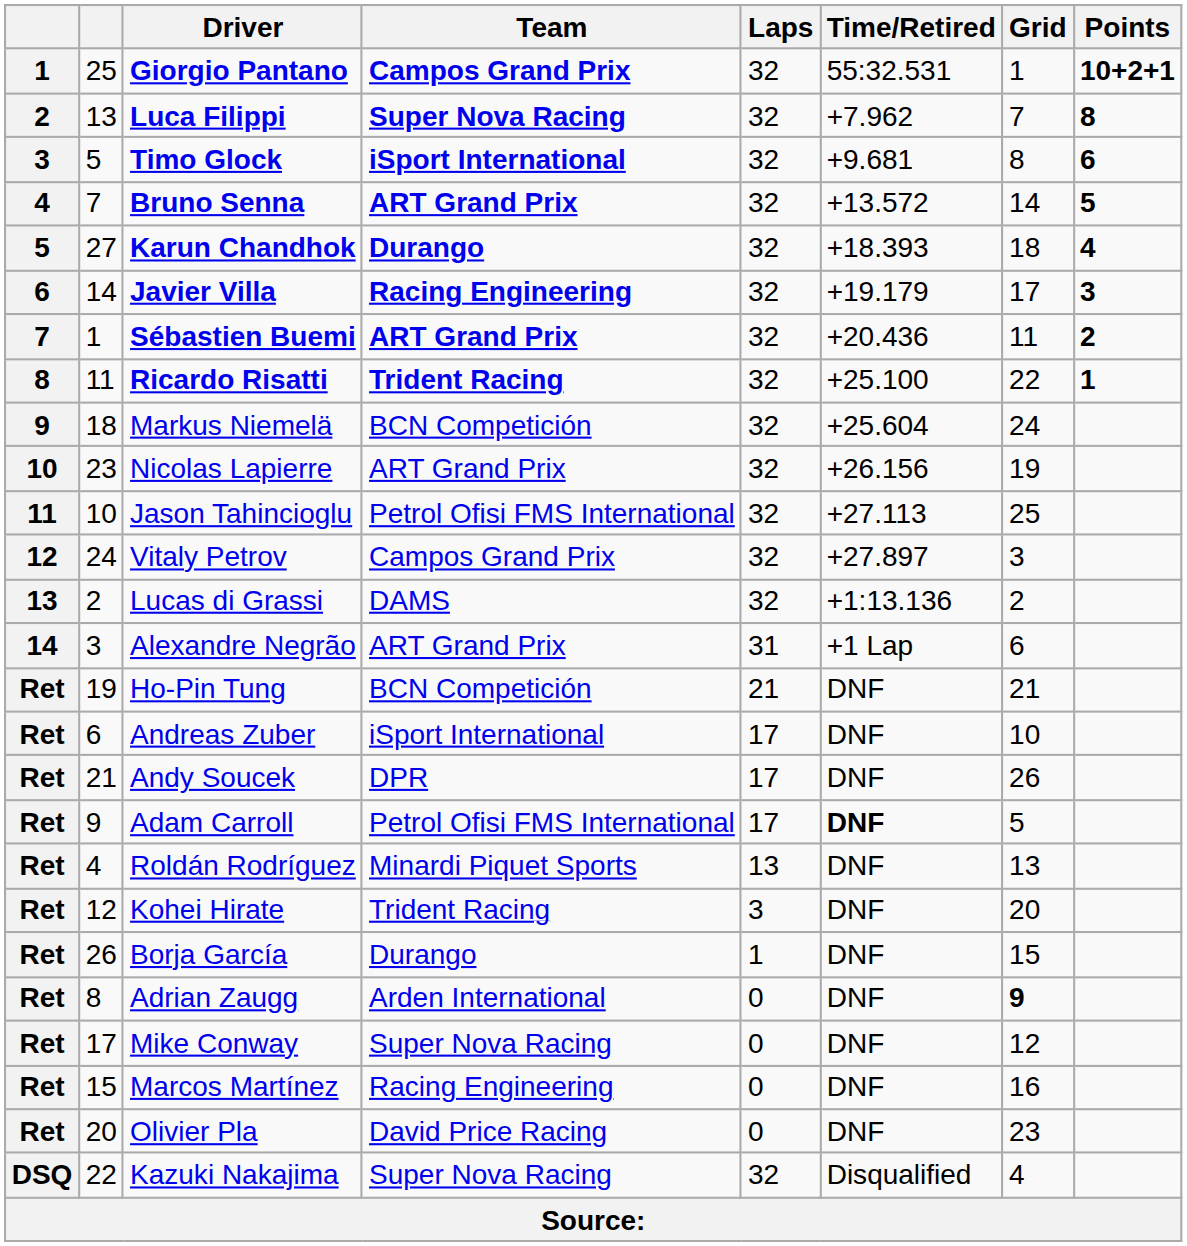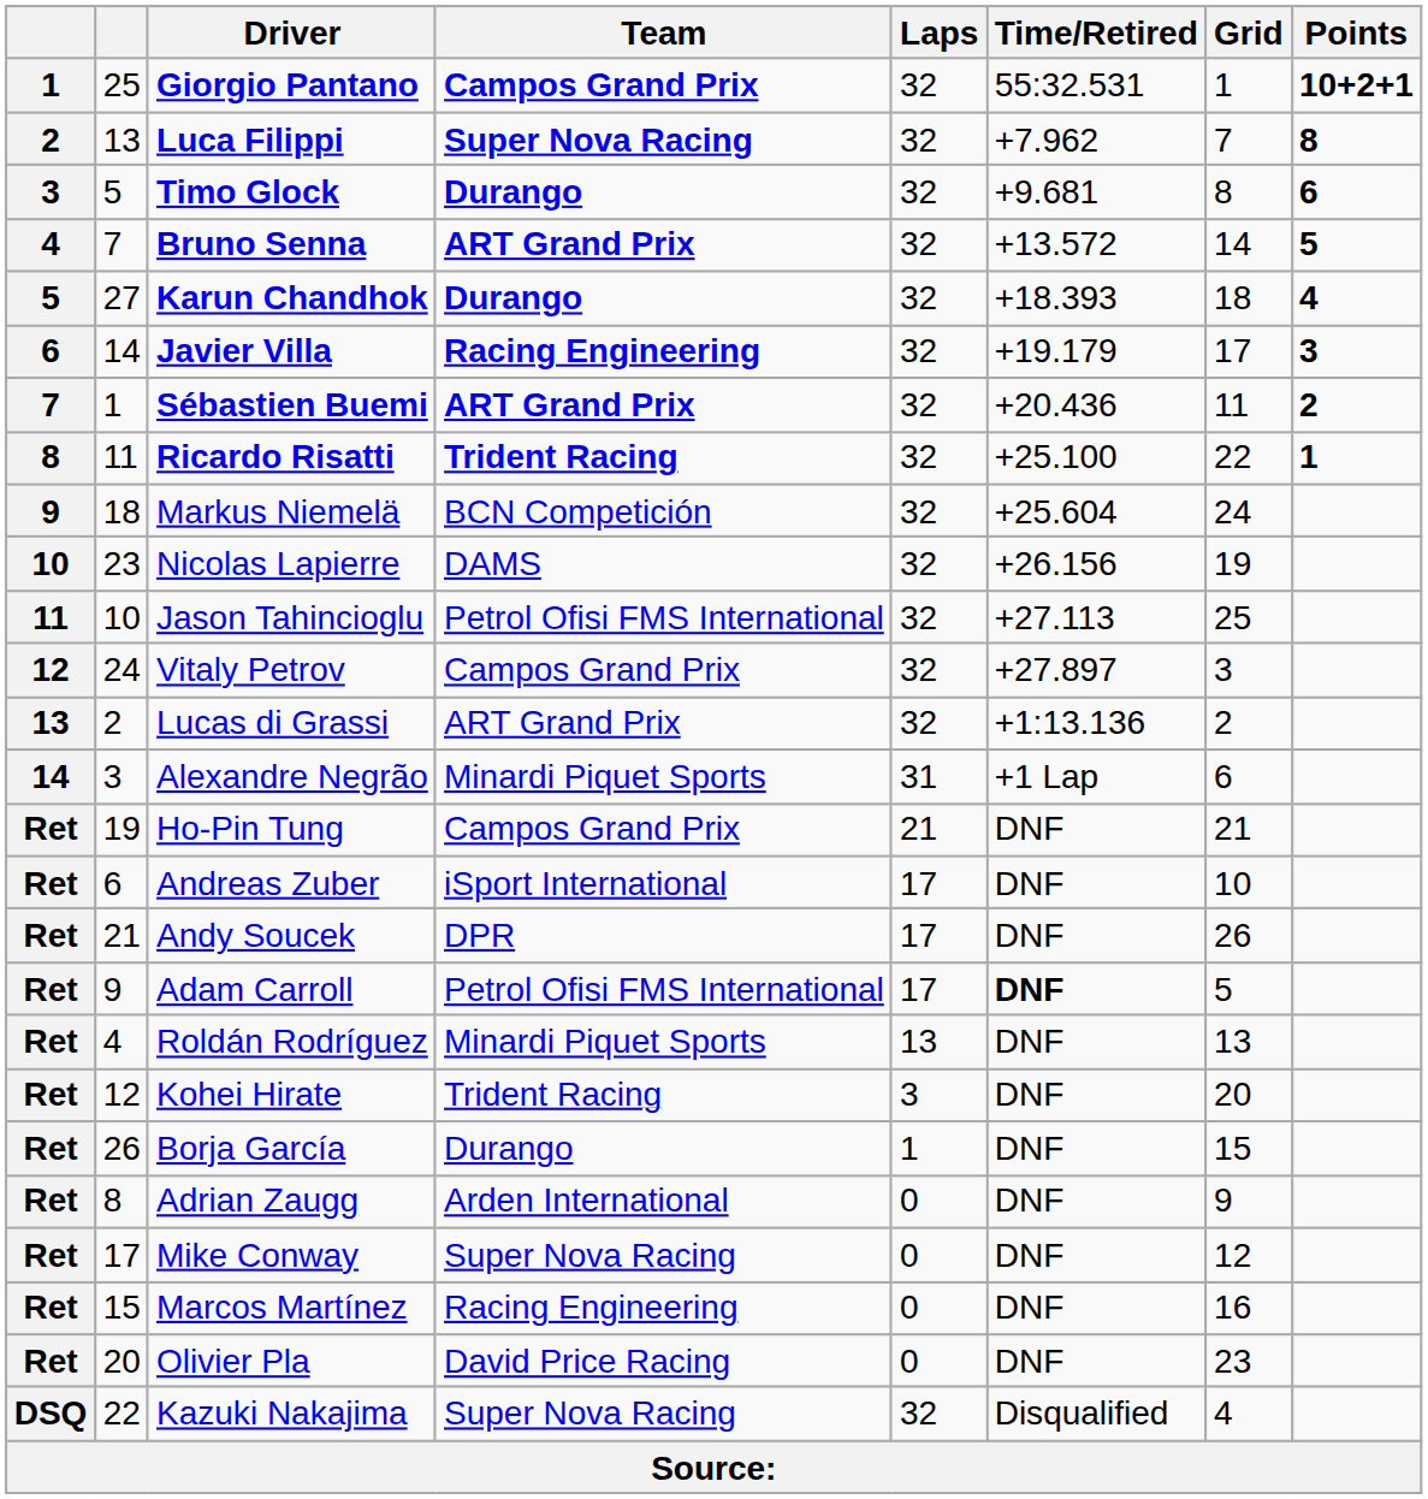Timo Glock | Team: iSport International -> Durango
Nicolas Lapierre | Team: ART Grand Prix -> DAMS
Lucas di Grassi | Team: DAMS -> ART Grand Prix
Alexandre Negrão | Team: ART Grand Prix -> Minardi Piquet Sports
Ho-Pin Tung | Team: BCN Competición -> Campos Grand Prix
Adrian Zaugg | Grid: bold -> normal
